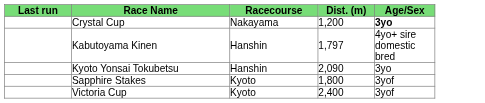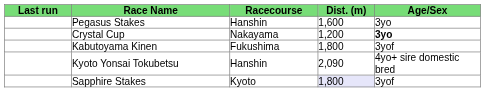+ row: Pegasus Stakes | Hanshin | 1,600 | 3yo
Kabutoyama Kinen | Racecourse: Hanshin -> Fukushima
Kabutoyama Kinen | Dist. (m): 1,797 -> 1,800
Kabutoyama Kinen | Age/Sex: 4yo+ sire domestic bred -> 3yof
Kyoto Yonsai Tokubetsu | Age/Sex: 3yo -> 4yo+ sire domestic bred
Sapphire Stakes | Dist. (m): no background -> lavender background
- row: Victoria Cup | Kyoto | 2,400 | 3yof
